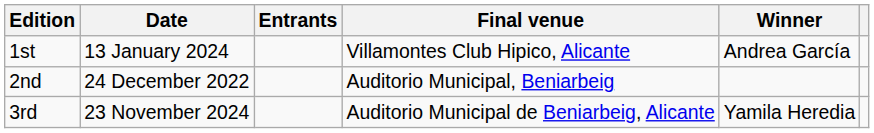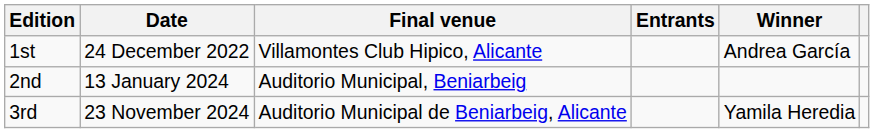columns swapped: Final venue <-> Entrants
1st | Date: 13 January 2024 -> 24 December 2022
2nd | Date: 24 December 2022 -> 13 January 2024
